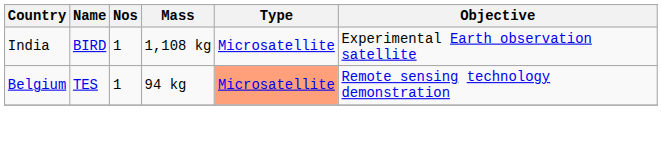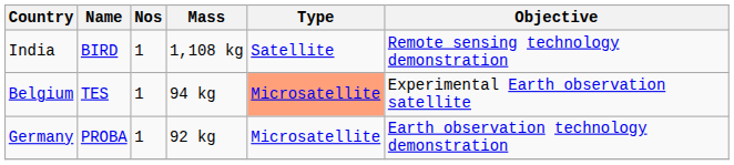India | Type: Microsatellite -> Satellite
India | Objective: Experimental Earth observation satellite -> Remote sensing technology demonstration
Belgium | Objective: Remote sensing technology demonstration -> Experimental Earth observation satellite
+ row: Germany | PROBA | 1 | 92 kg | Microsatellite | Earth observation technology demonstration
